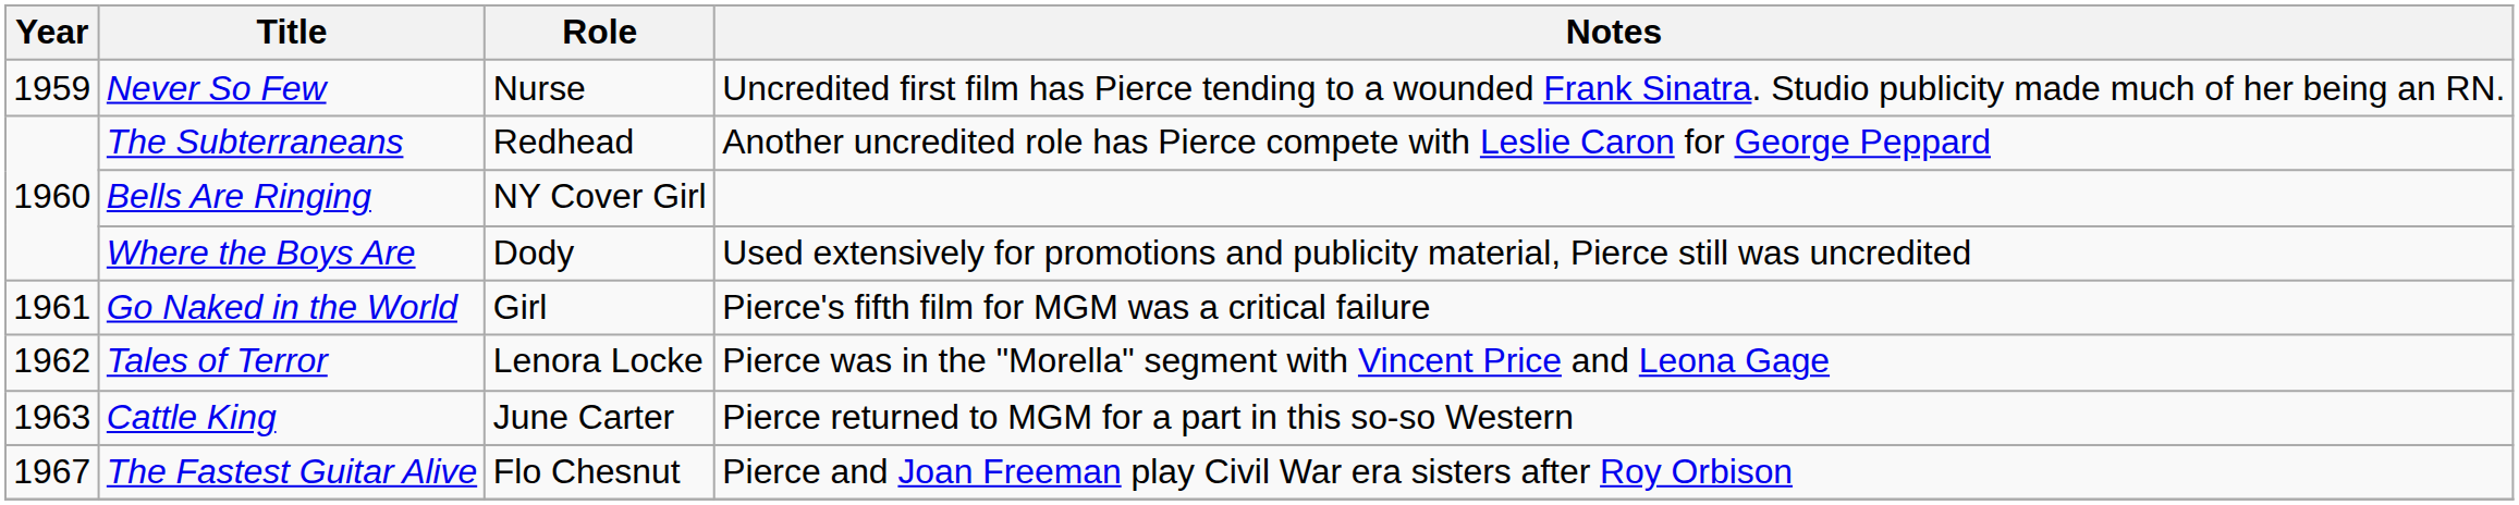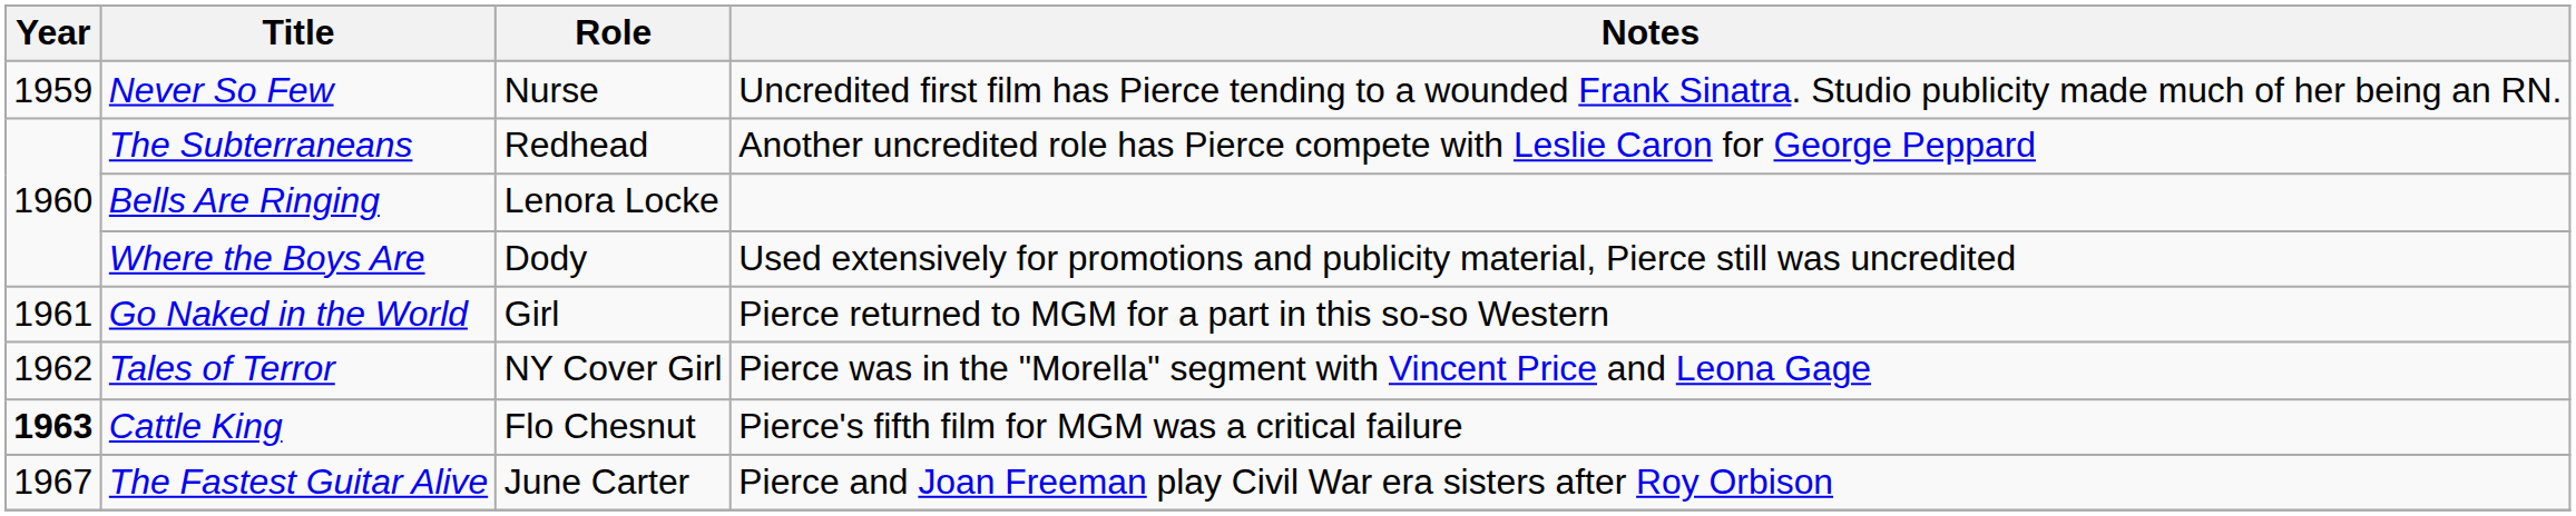Bells Are Ringing | Role: NY Cover Girl -> Lenora Locke
Go Naked in the World | Notes: Pierce's fifth film for MGM was a critical failure -> Pierce returned to MGM for a part in this so-so Western
Tales of Terror | Role: Lenora Locke -> NY Cover Girl
Cattle King | Year: normal -> bold
Cattle King | Role: June Carter -> Flo Chesnut
Cattle King | Notes: Pierce returned to MGM for a part in this so-so Western -> Pierce's fifth film for MGM was a critical failure
The Fastest Guitar Alive | Role: Flo Chesnut -> June Carter
